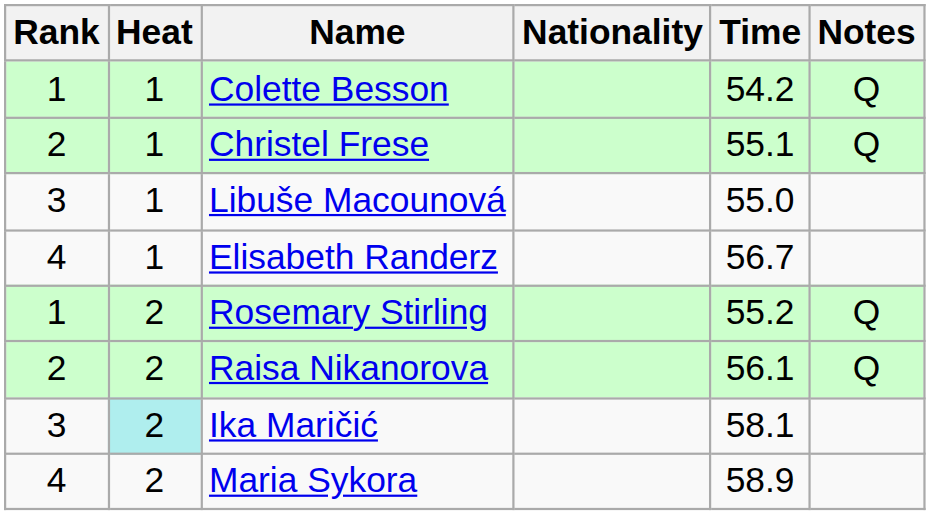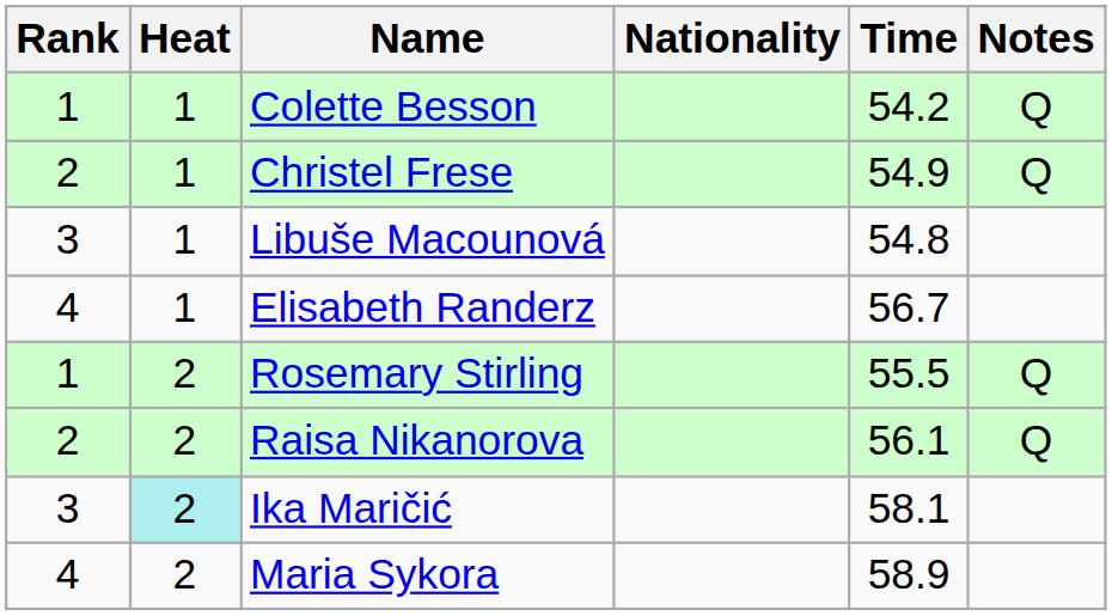Christel Frese | Time: 55.1 -> 54.9
Libuše Macounová | Time: 55.0 -> 54.8
Rosemary Stirling | Time: 55.2 -> 55.5
